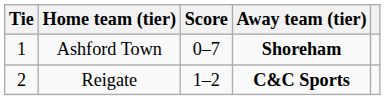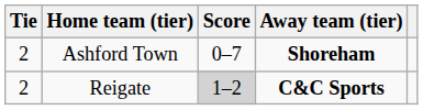Ashford Town | Tie: 1 -> 2
Reigate | Score: no background -> lightgrey background
